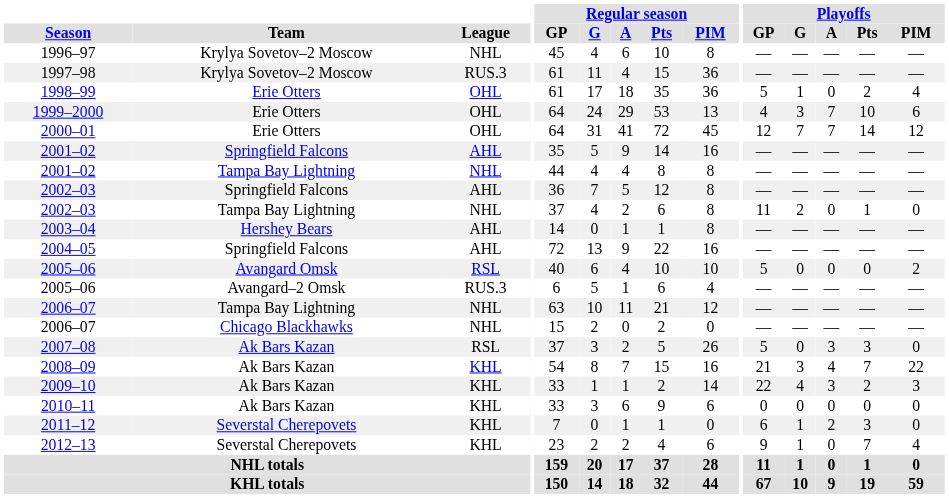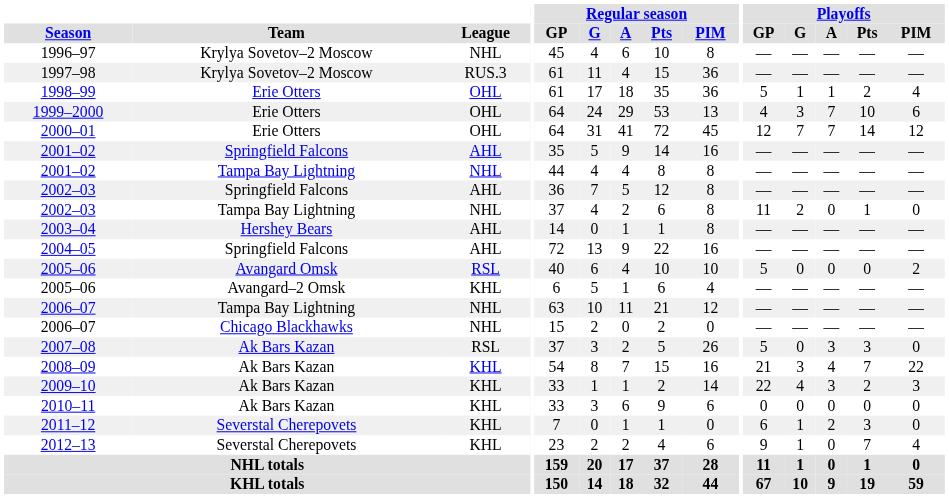1998–99 | Playoffs / A: 0 -> 1
2005–06 / Avangard–2 Omsk | League: RUS.3 -> KHL
